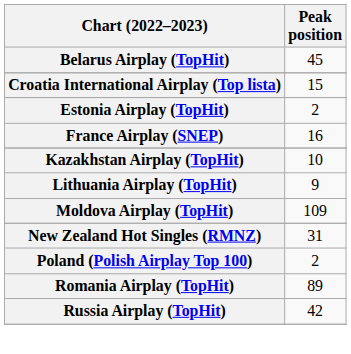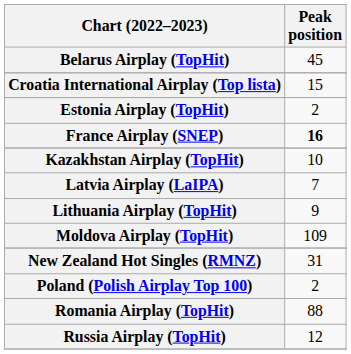France Airplay (SNEP) | Peak position: normal -> bold
+ row: Latvia Airplay (LaIPA) | 7
Romania Airplay (TopHit) | Peak position: 89 -> 88
Russia Airplay (TopHit) | Peak position: 42 -> 12
